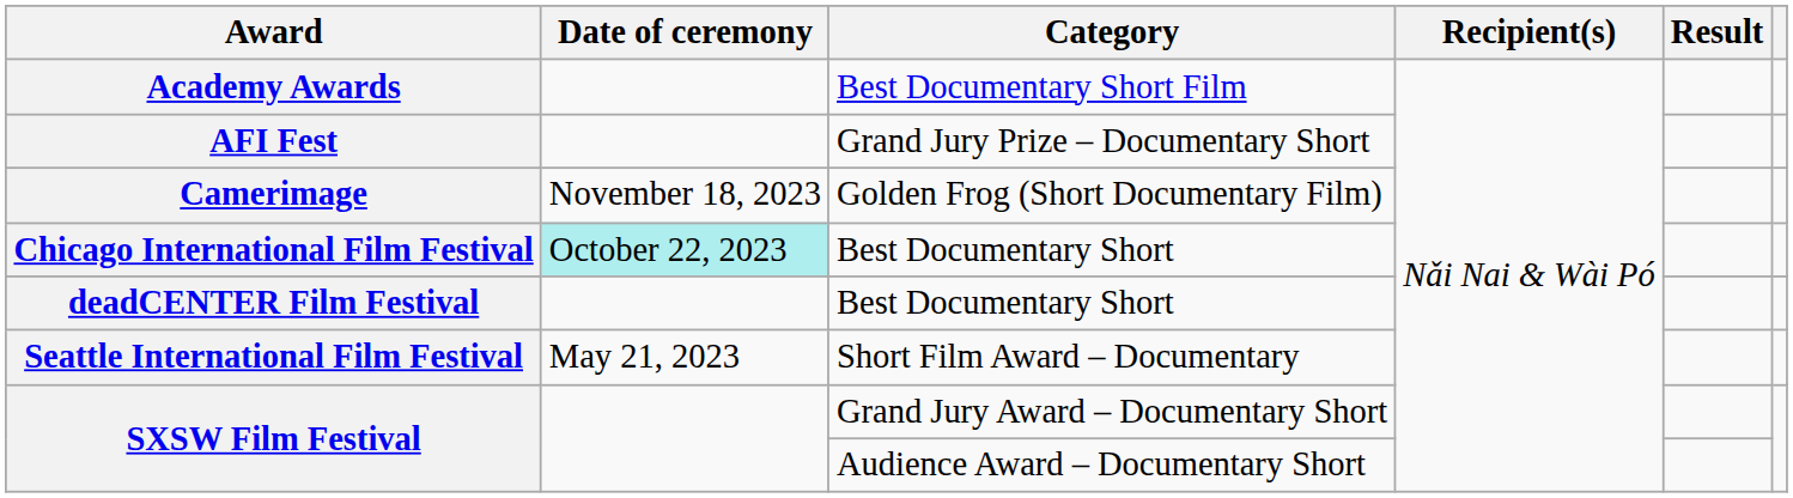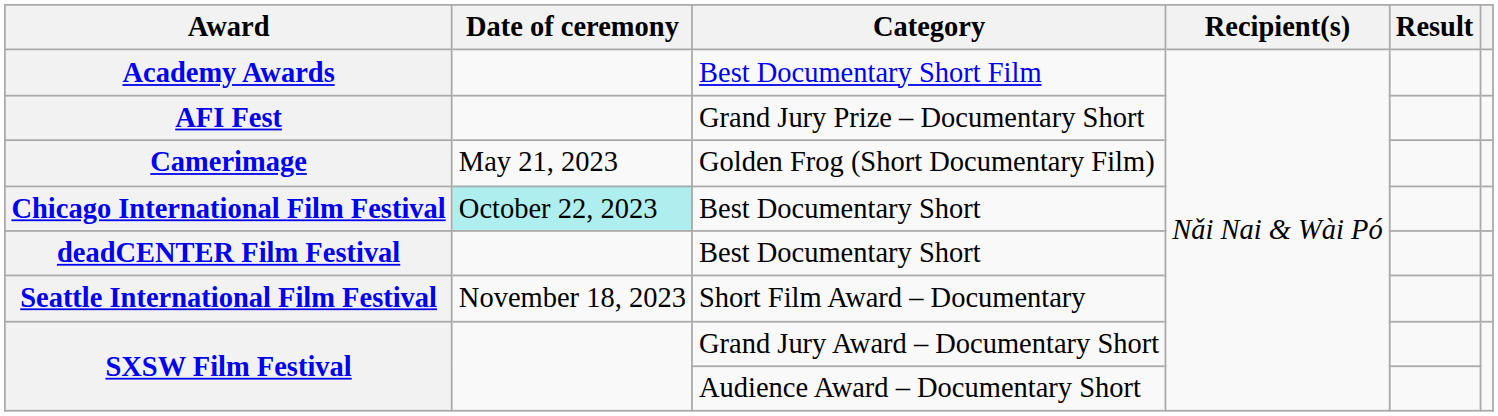Camerimage | Date of ceremony: November 18, 2023 -> May 21, 2023
Seattle International Film Festival | Date of ceremony: May 21, 2023 -> November 18, 2023
